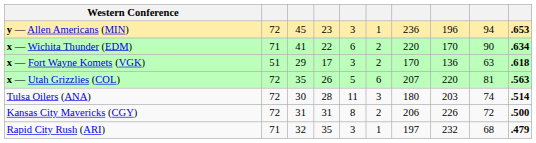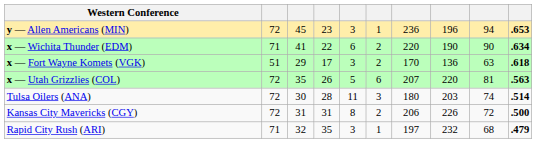x — Wichita Thunder (EDM) | column 8: 170 -> 190
